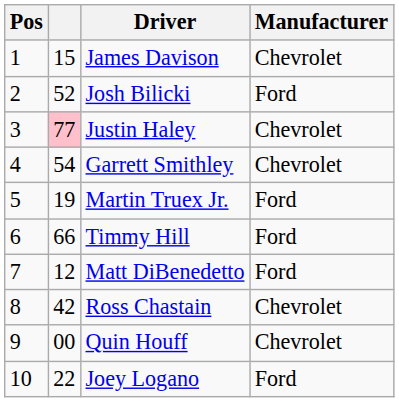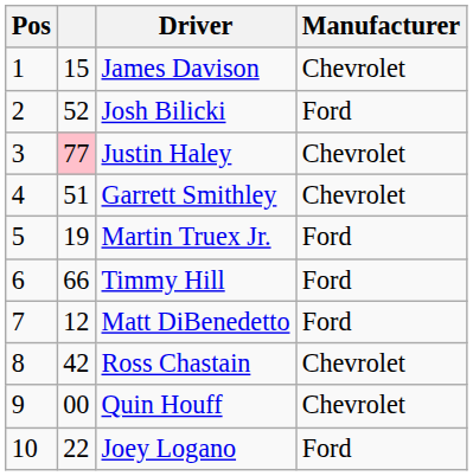Garrett Smithley | column 2: 54 -> 51
